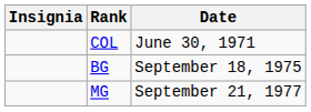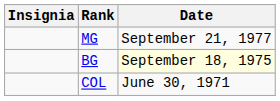rows swapped: COL <-> MG
BG | Date: no background -> lightyellow background
